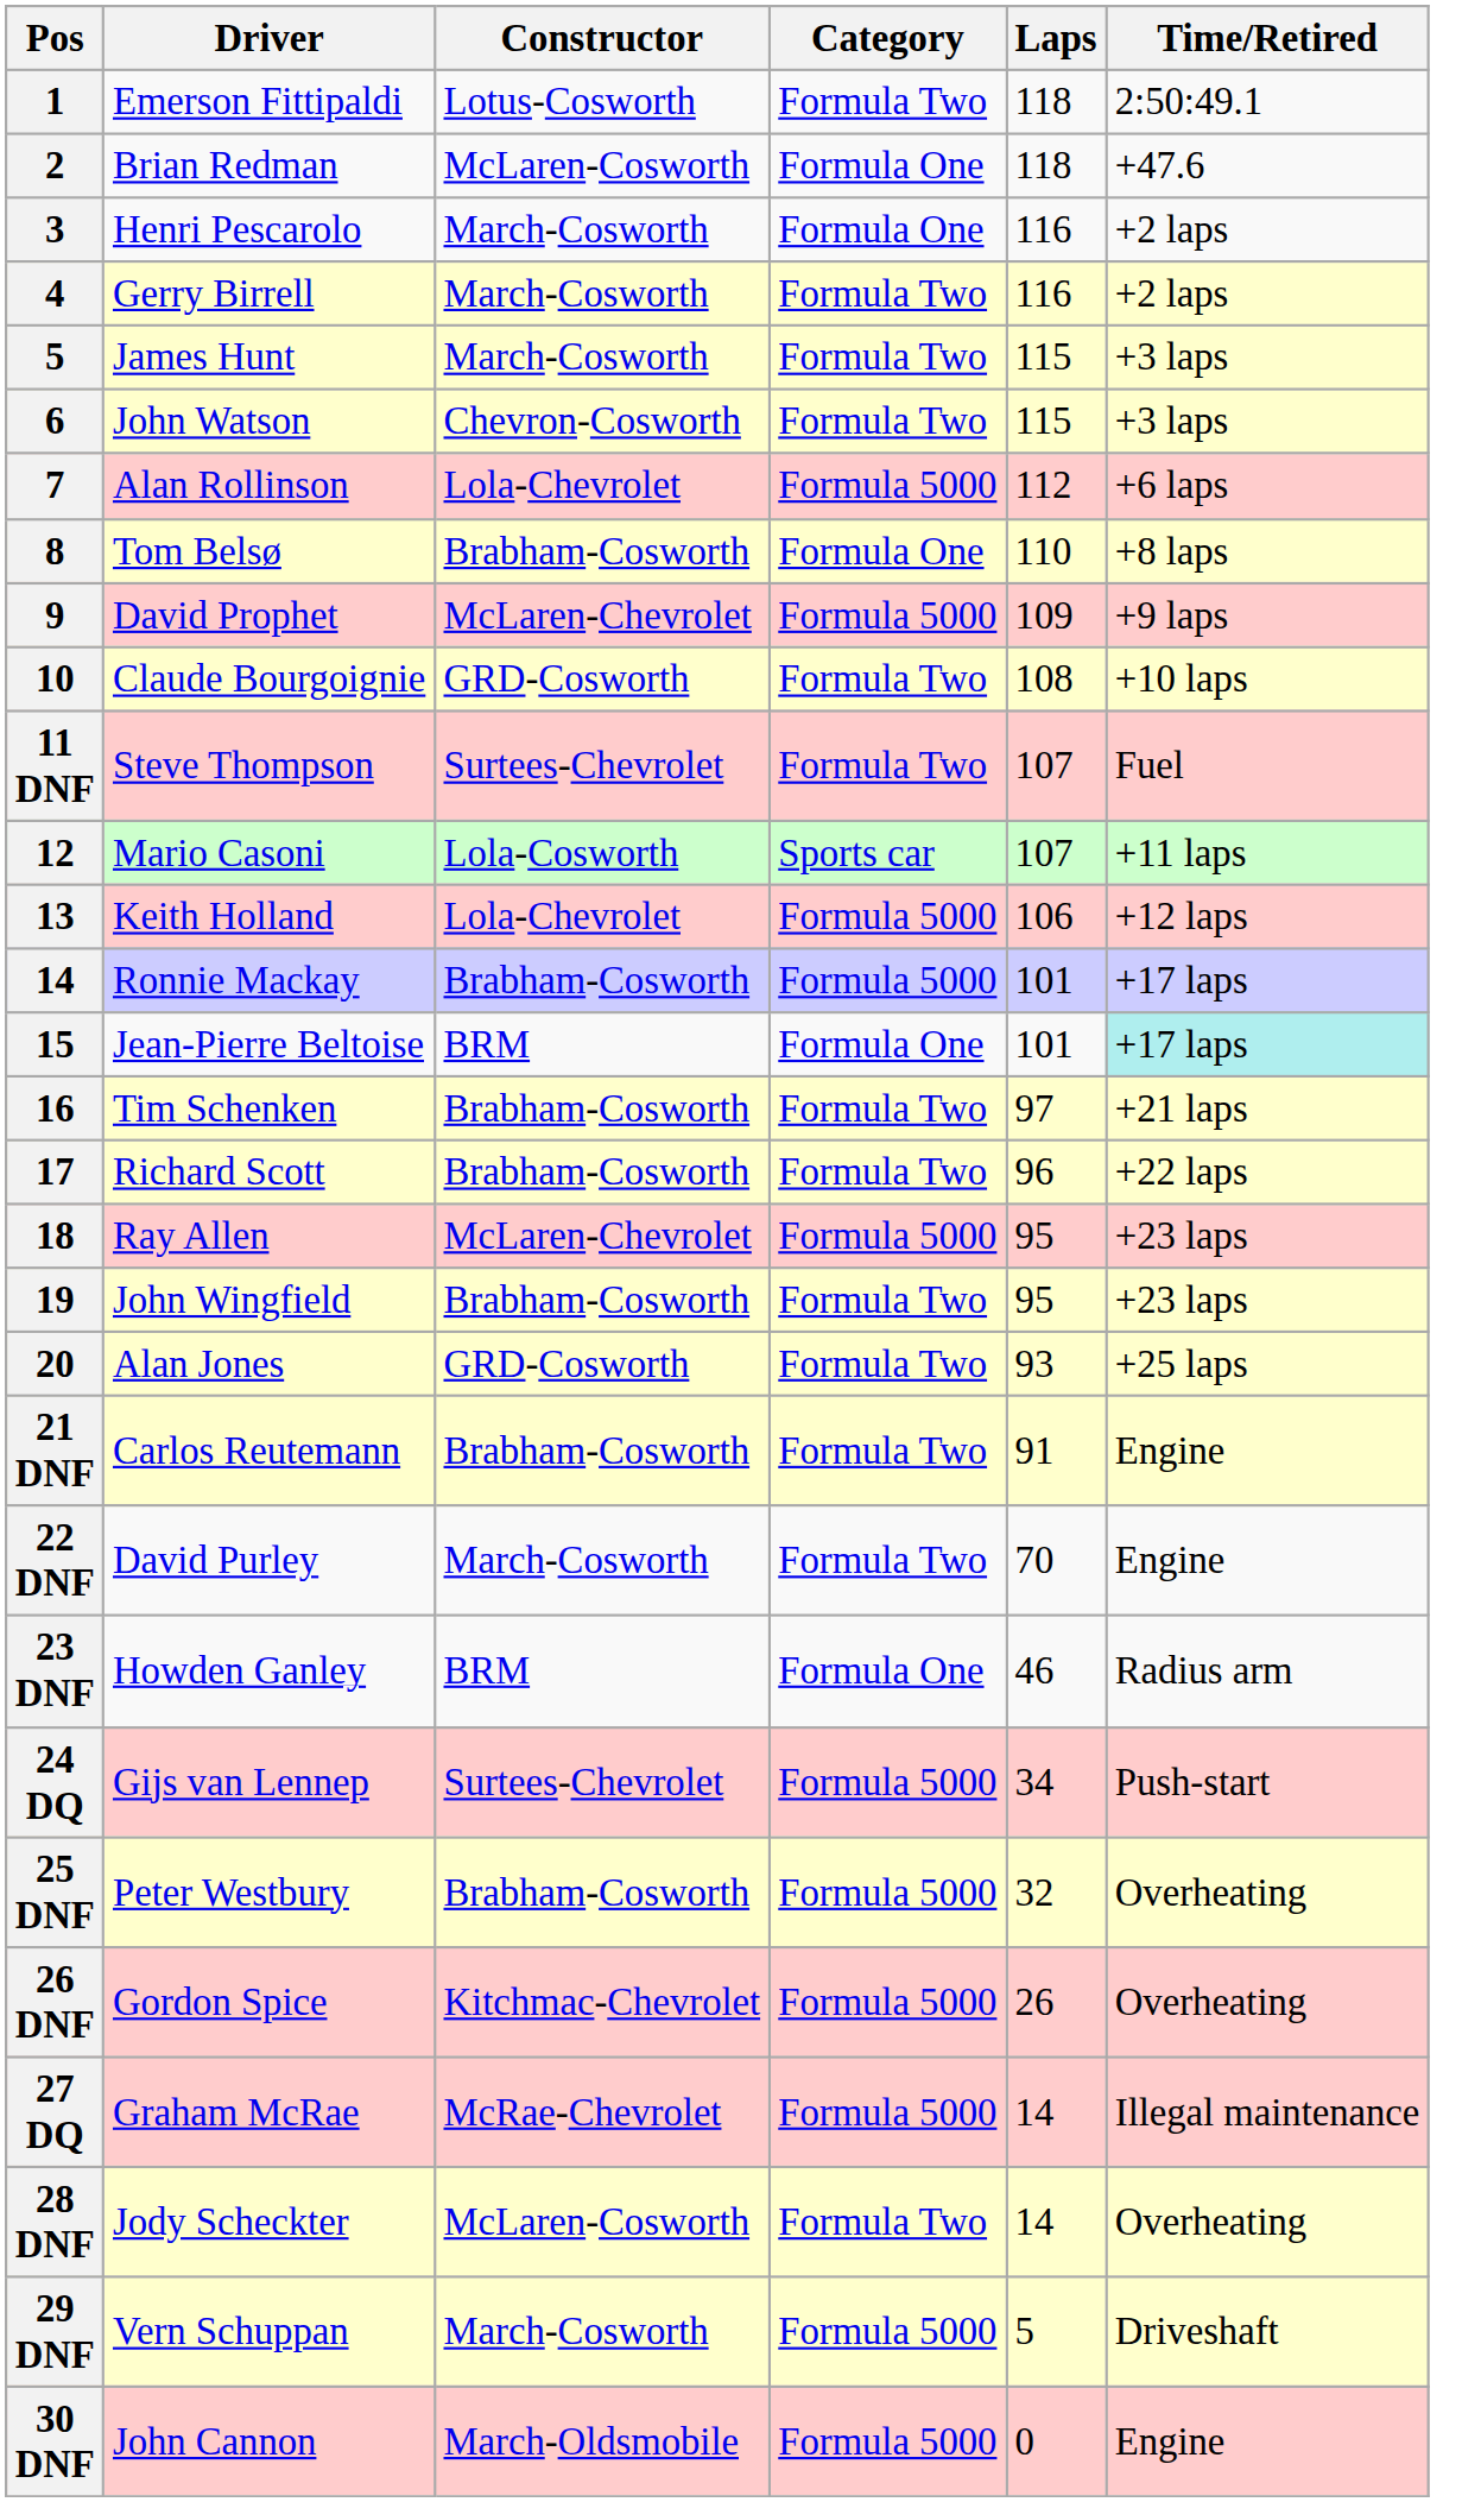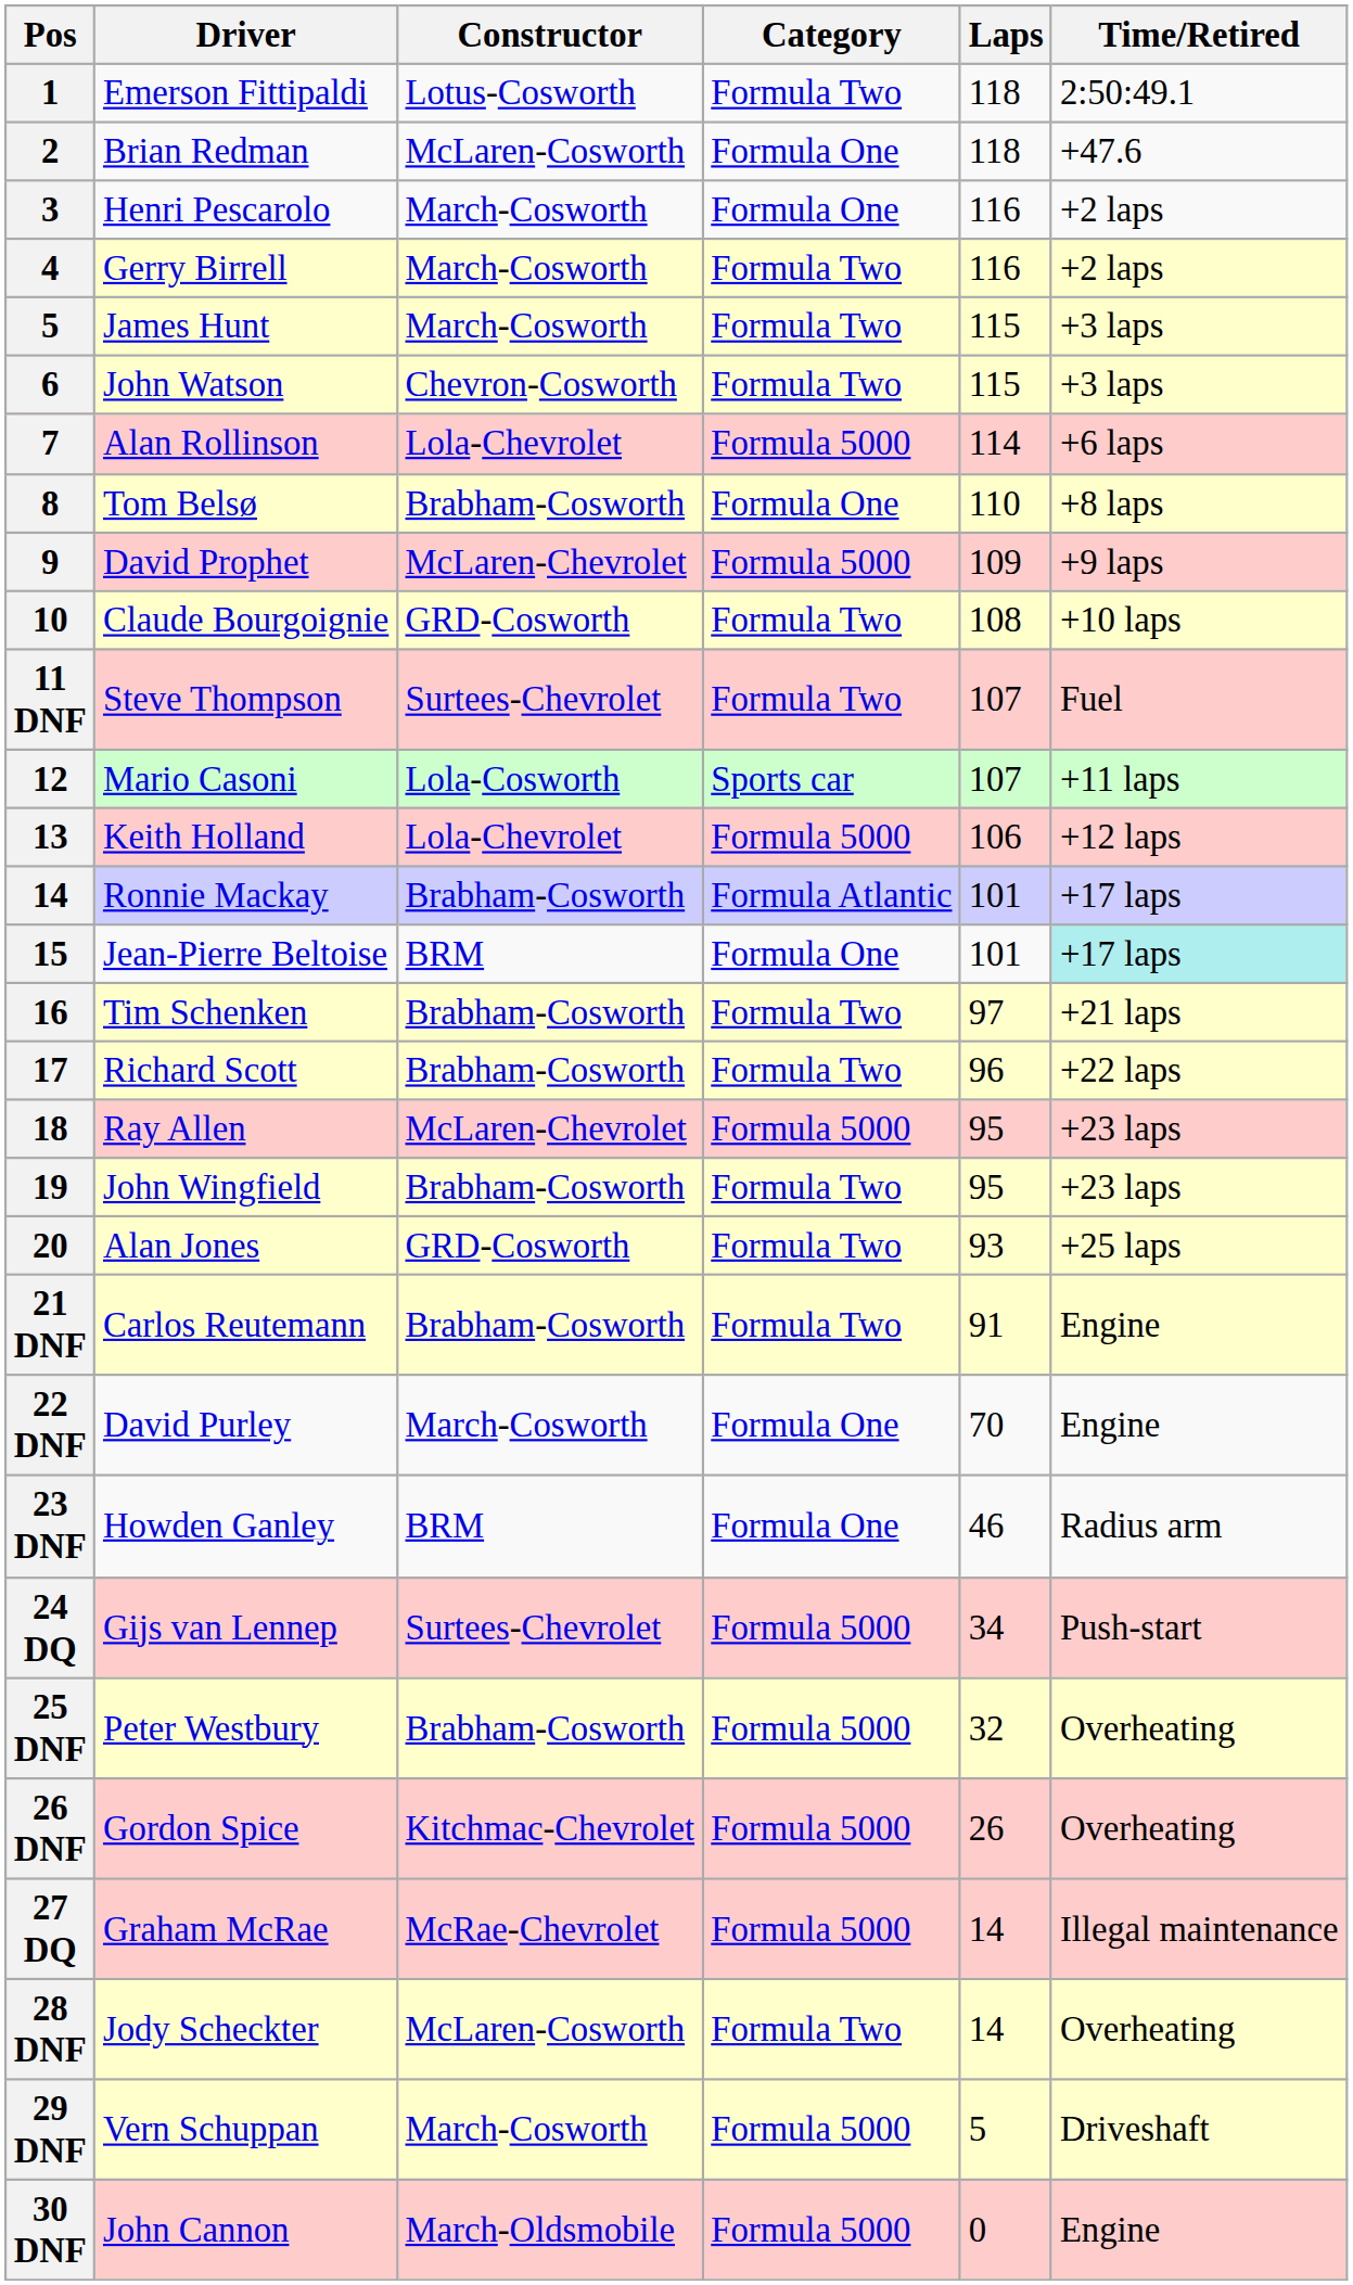Alan Rollinson | Laps: 112 -> 114
Ronnie Mackay | Category: Formula 5000 -> Formula Atlantic
David Purley | Category: Formula Two -> Formula One
